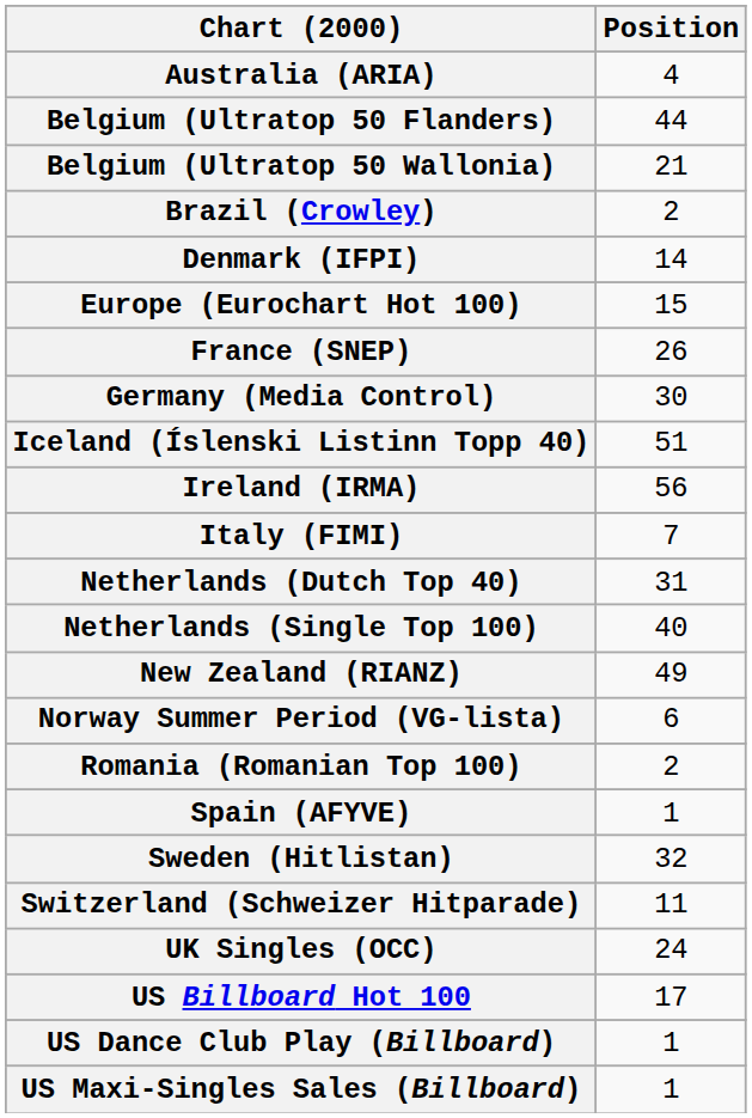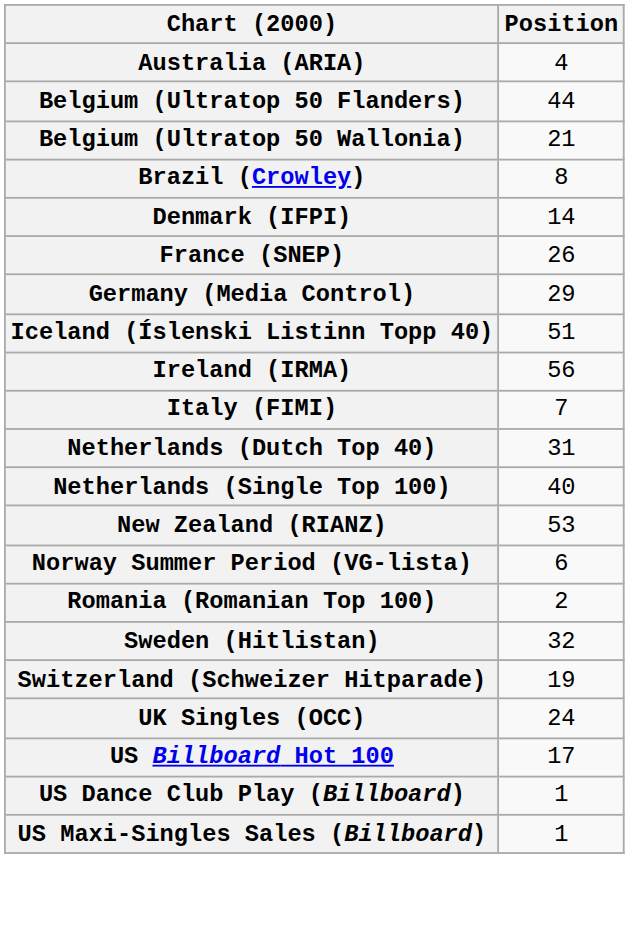Brazil (Crowley) | Position: 2 -> 8
- row: Europe (Eurochart Hot 100) | 15
Germany (Media Control) | Position: 30 -> 29
New Zealand (RIANZ) | Position: 49 -> 53
- row: Spain (AFYVE) | 1
Switzerland (Schweizer Hitparade) | Position: 11 -> 19
